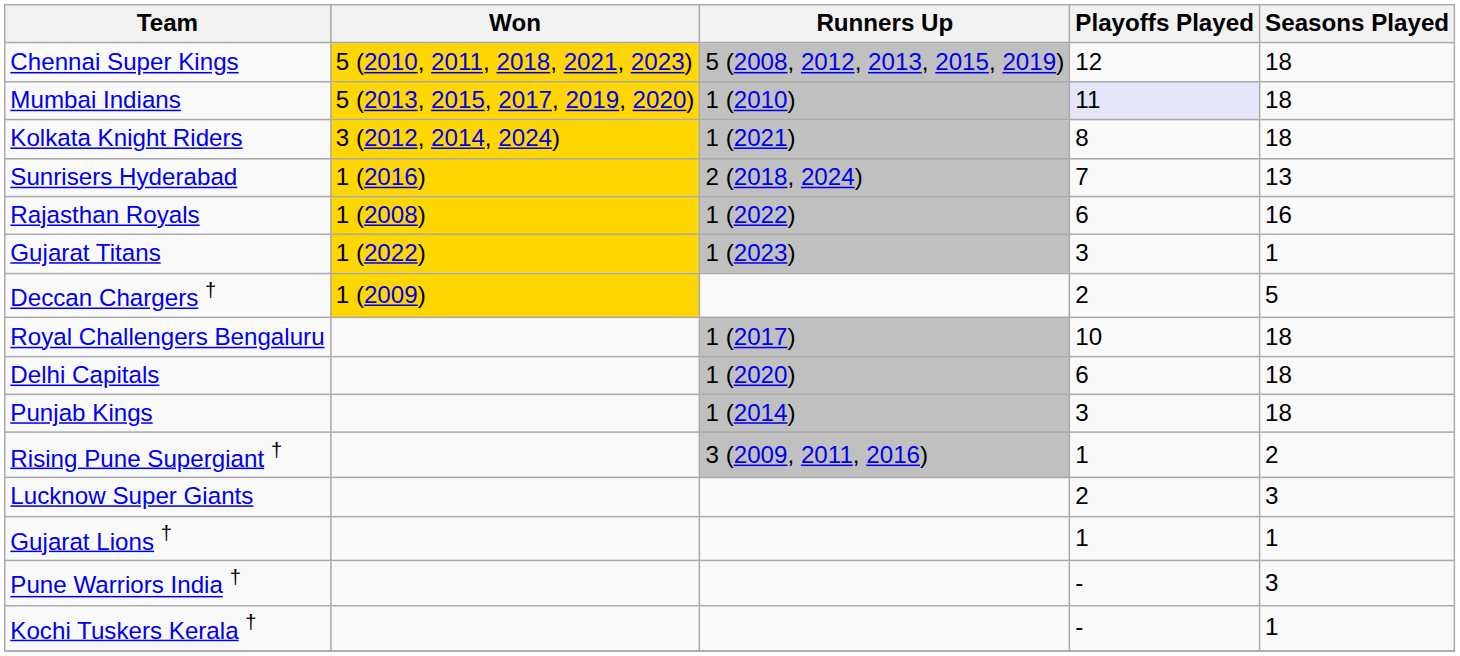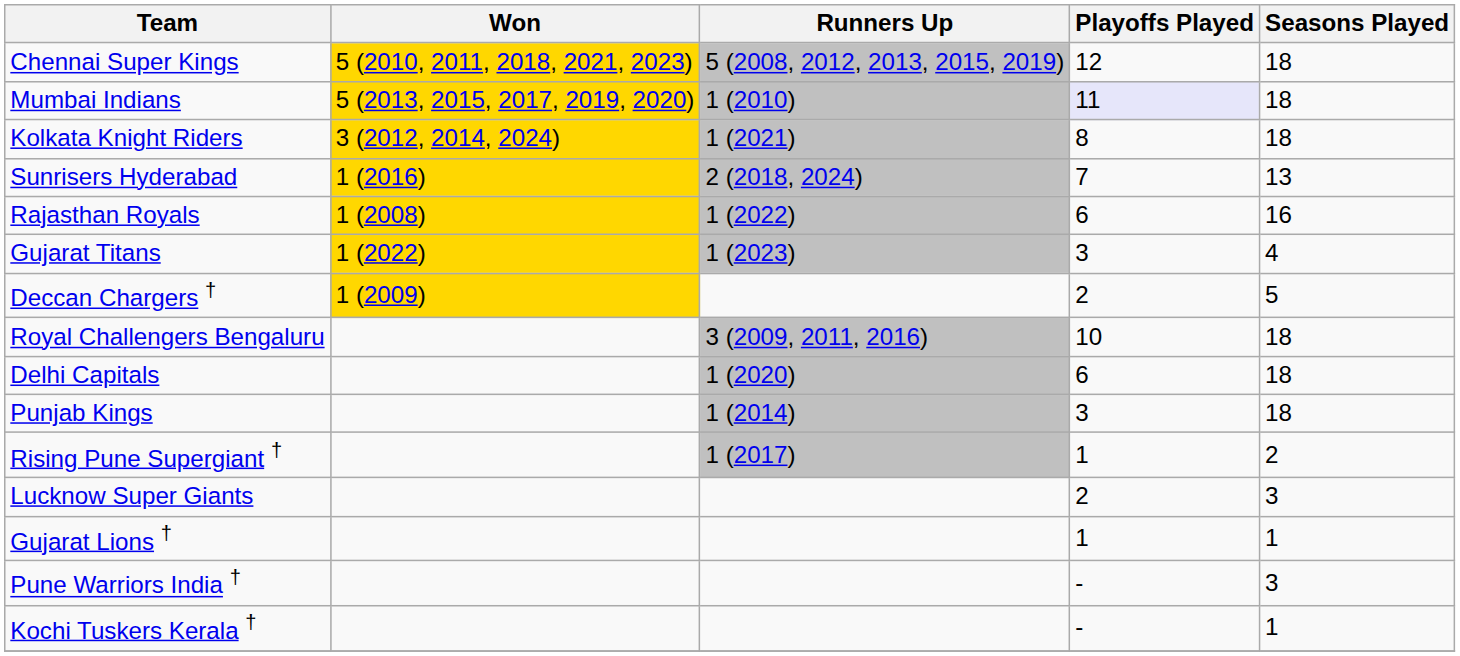Gujarat Titans | Seasons Played: 1 -> 4
Royal Challengers Bengaluru | Runners Up: 1 (2017) -> 3 (2009, 2011, 2016)
Rising Pune Supergiant † | Runners Up: 3 (2009, 2011, 2016) -> 1 (2017)
